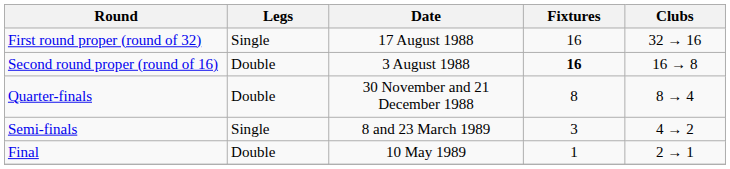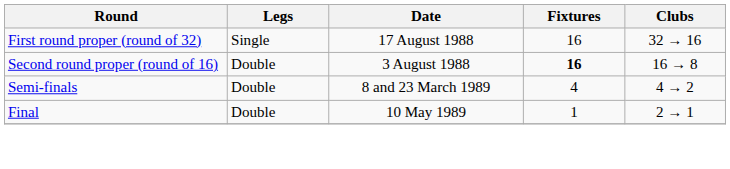- row: Quarter-finals | Double | 30 November and 21 December 1988 | 8 | 8 → 4
Semi-finals | Legs: Single -> Double
Semi-finals | Fixtures: 3 -> 4
